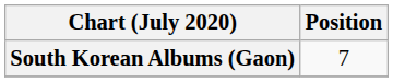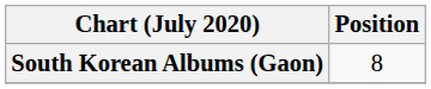South Korean Albums (Gaon) | Position: 7 -> 8
